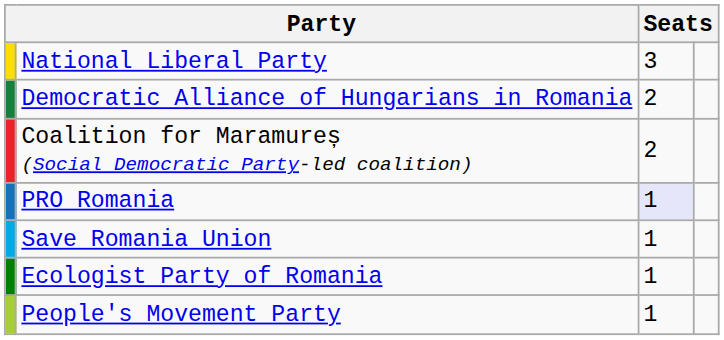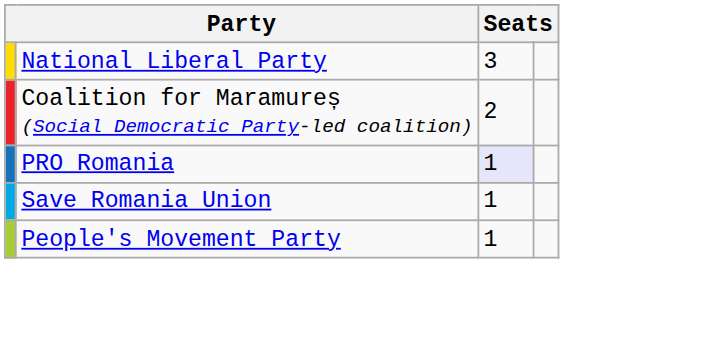- row: Democratic Alliance of Hungarians in Romania | 2
- row: Ecologist Party of Romania | 1
